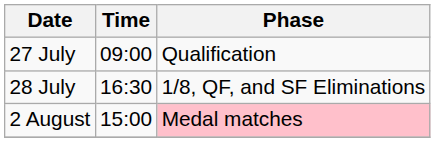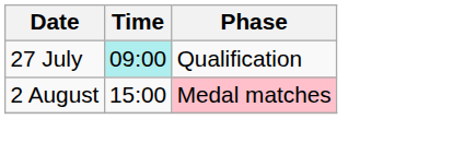27 July | Time: no background -> paleturquoise background
- row: 28 July | 16:30 | 1/8, QF, and SF Eliminations
